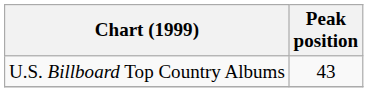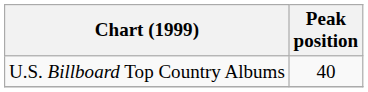U.S. Billboard Top Country Albums | Peak position: 43 -> 40
